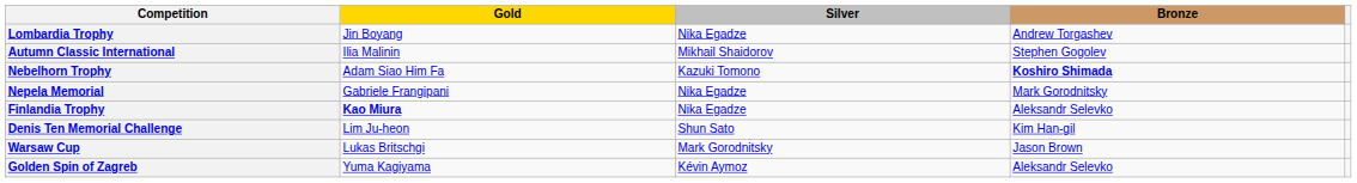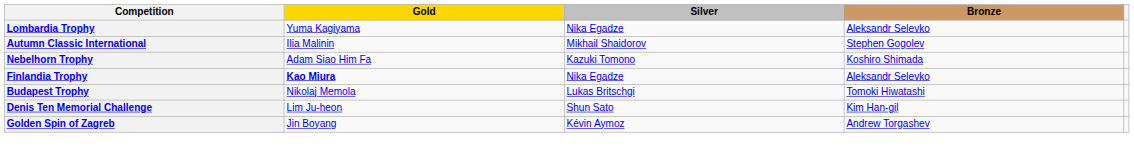Lombardia Trophy | Gold: Jin Boyang -> Yuma Kagiyama
Lombardia Trophy | Bronze: Andrew Torgashev -> Aleksandr Selevko
Nebelhorn Trophy | Bronze: bold -> normal
- row: Nepela Memorial | Gabriele Frangipani | Nika Egadze | Mark Gorodnitsky
+ row: Budapest Trophy | Nikolaj Memola | Lukas Britschgi | Tomoki Hiwatashi
- row: Warsaw Cup | Lukas Britschgi | Mark Gorodnitsky | Jason Brown
Golden Spin of Zagreb | Gold: Yuma Kagiyama -> Jin Boyang
Golden Spin of Zagreb | Bronze: Aleksandr Selevko -> Andrew Torgashev
